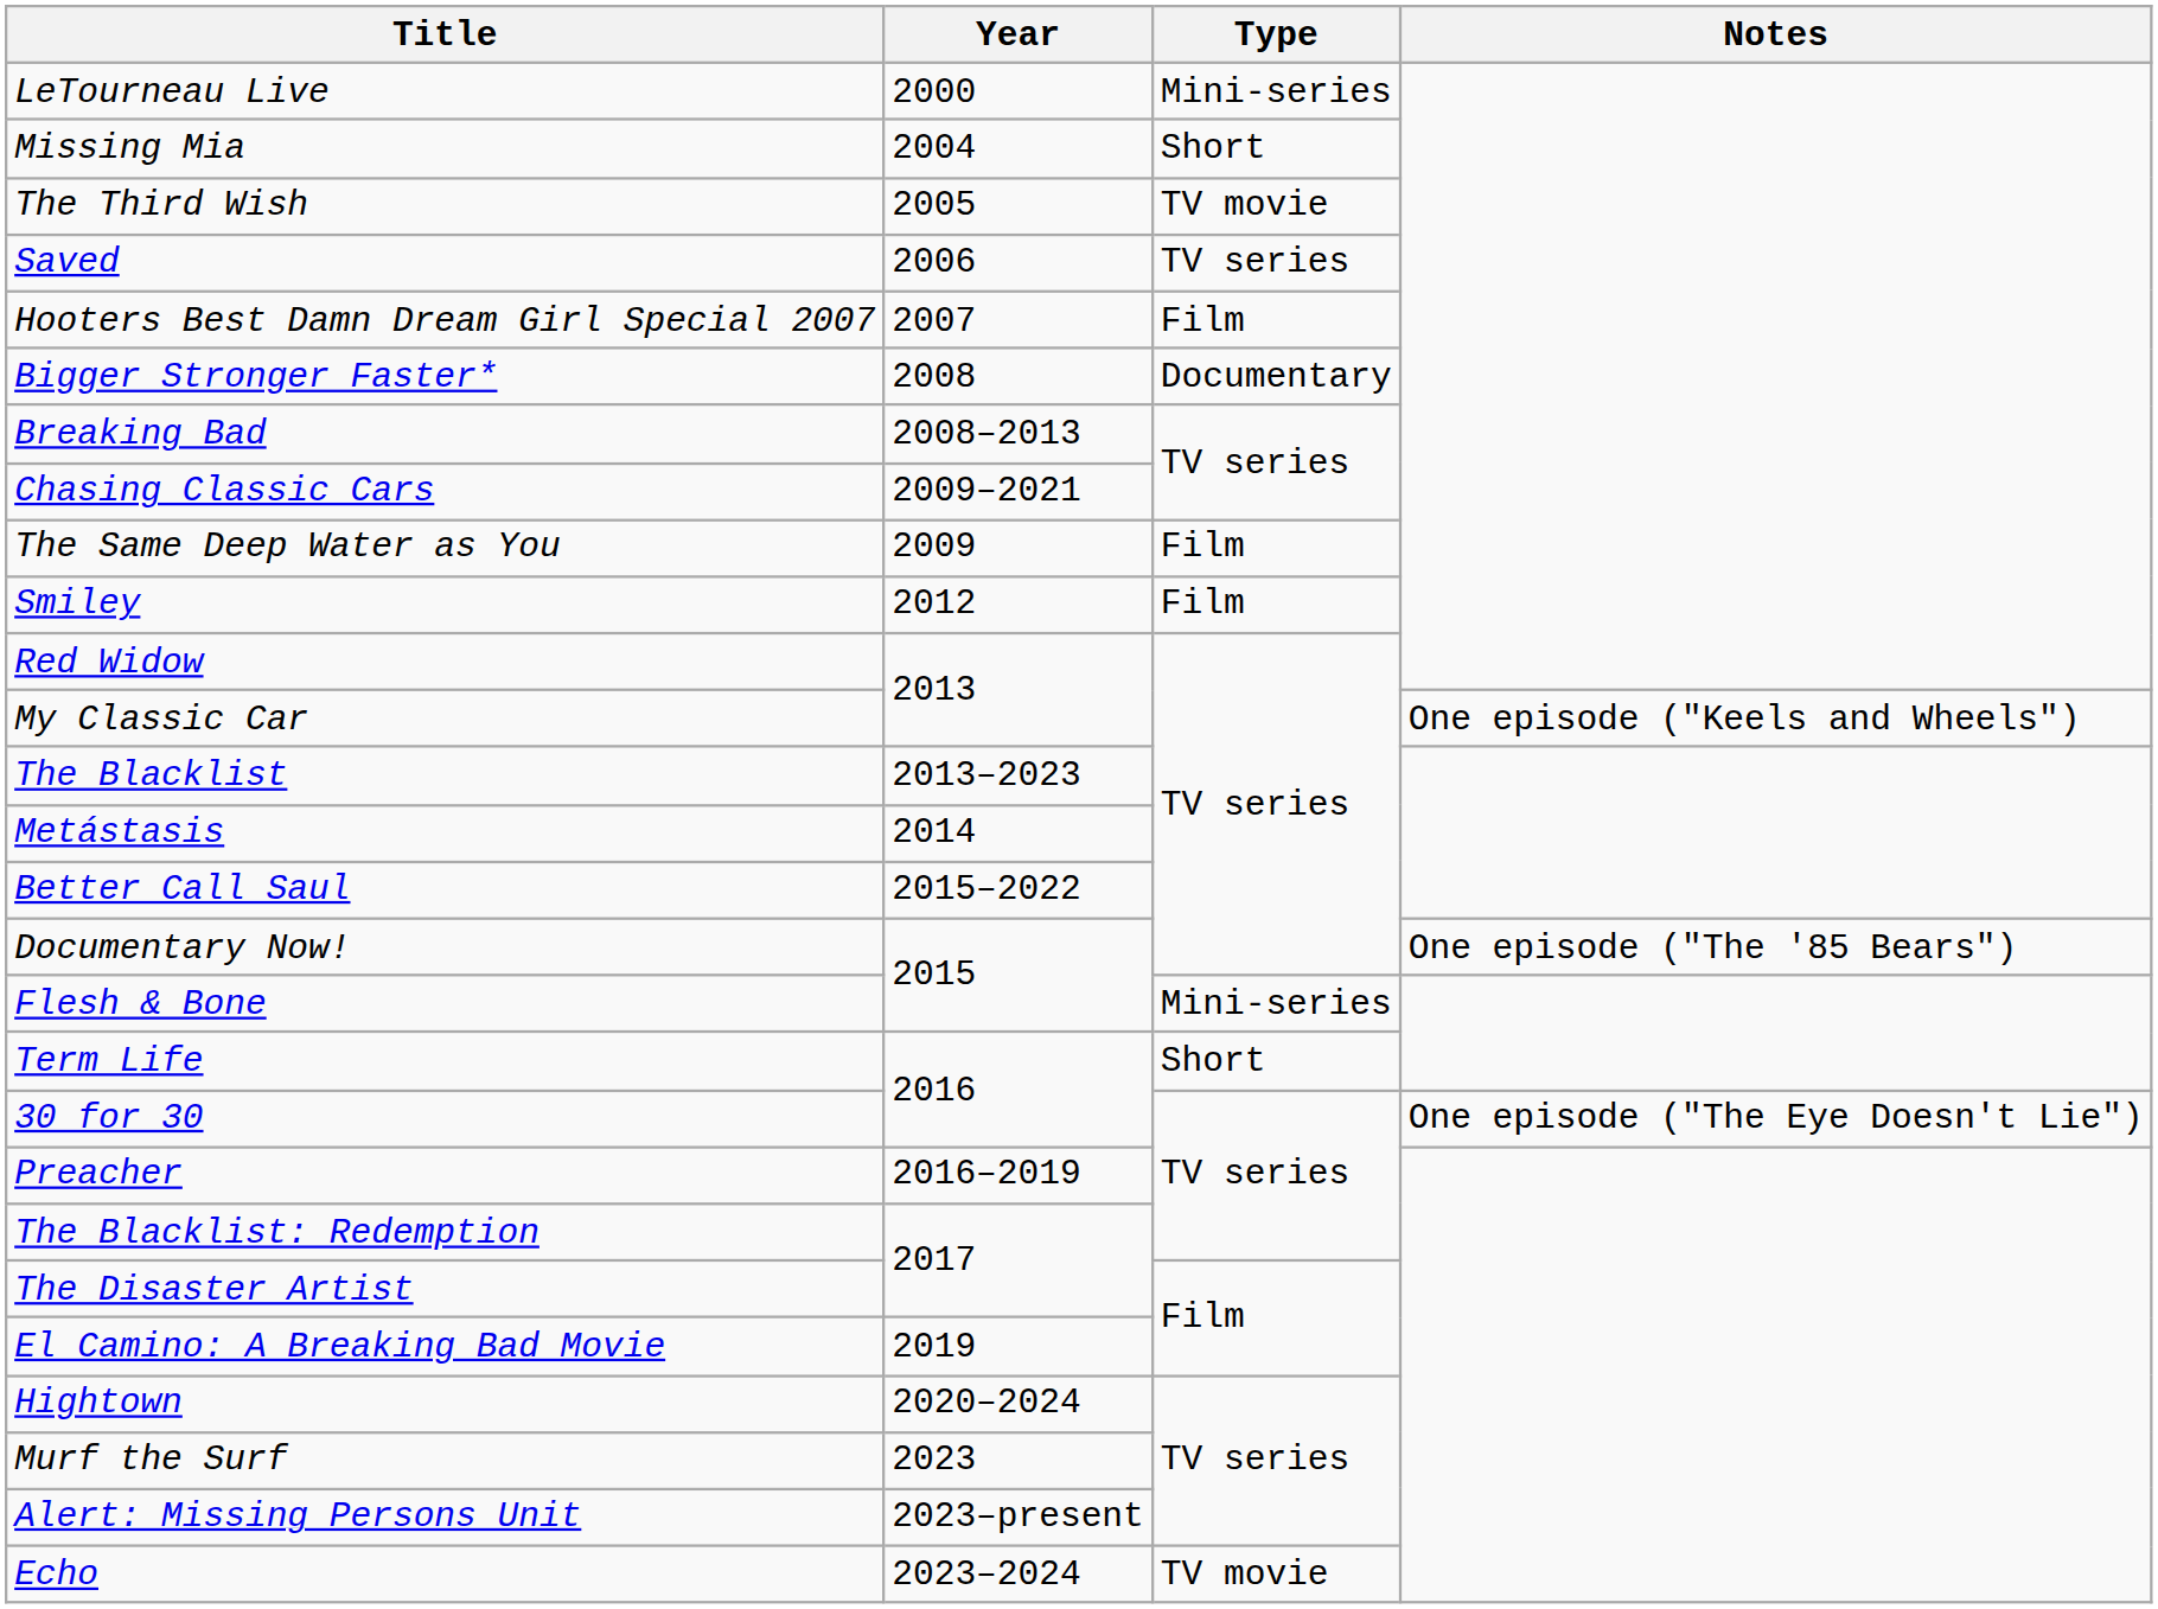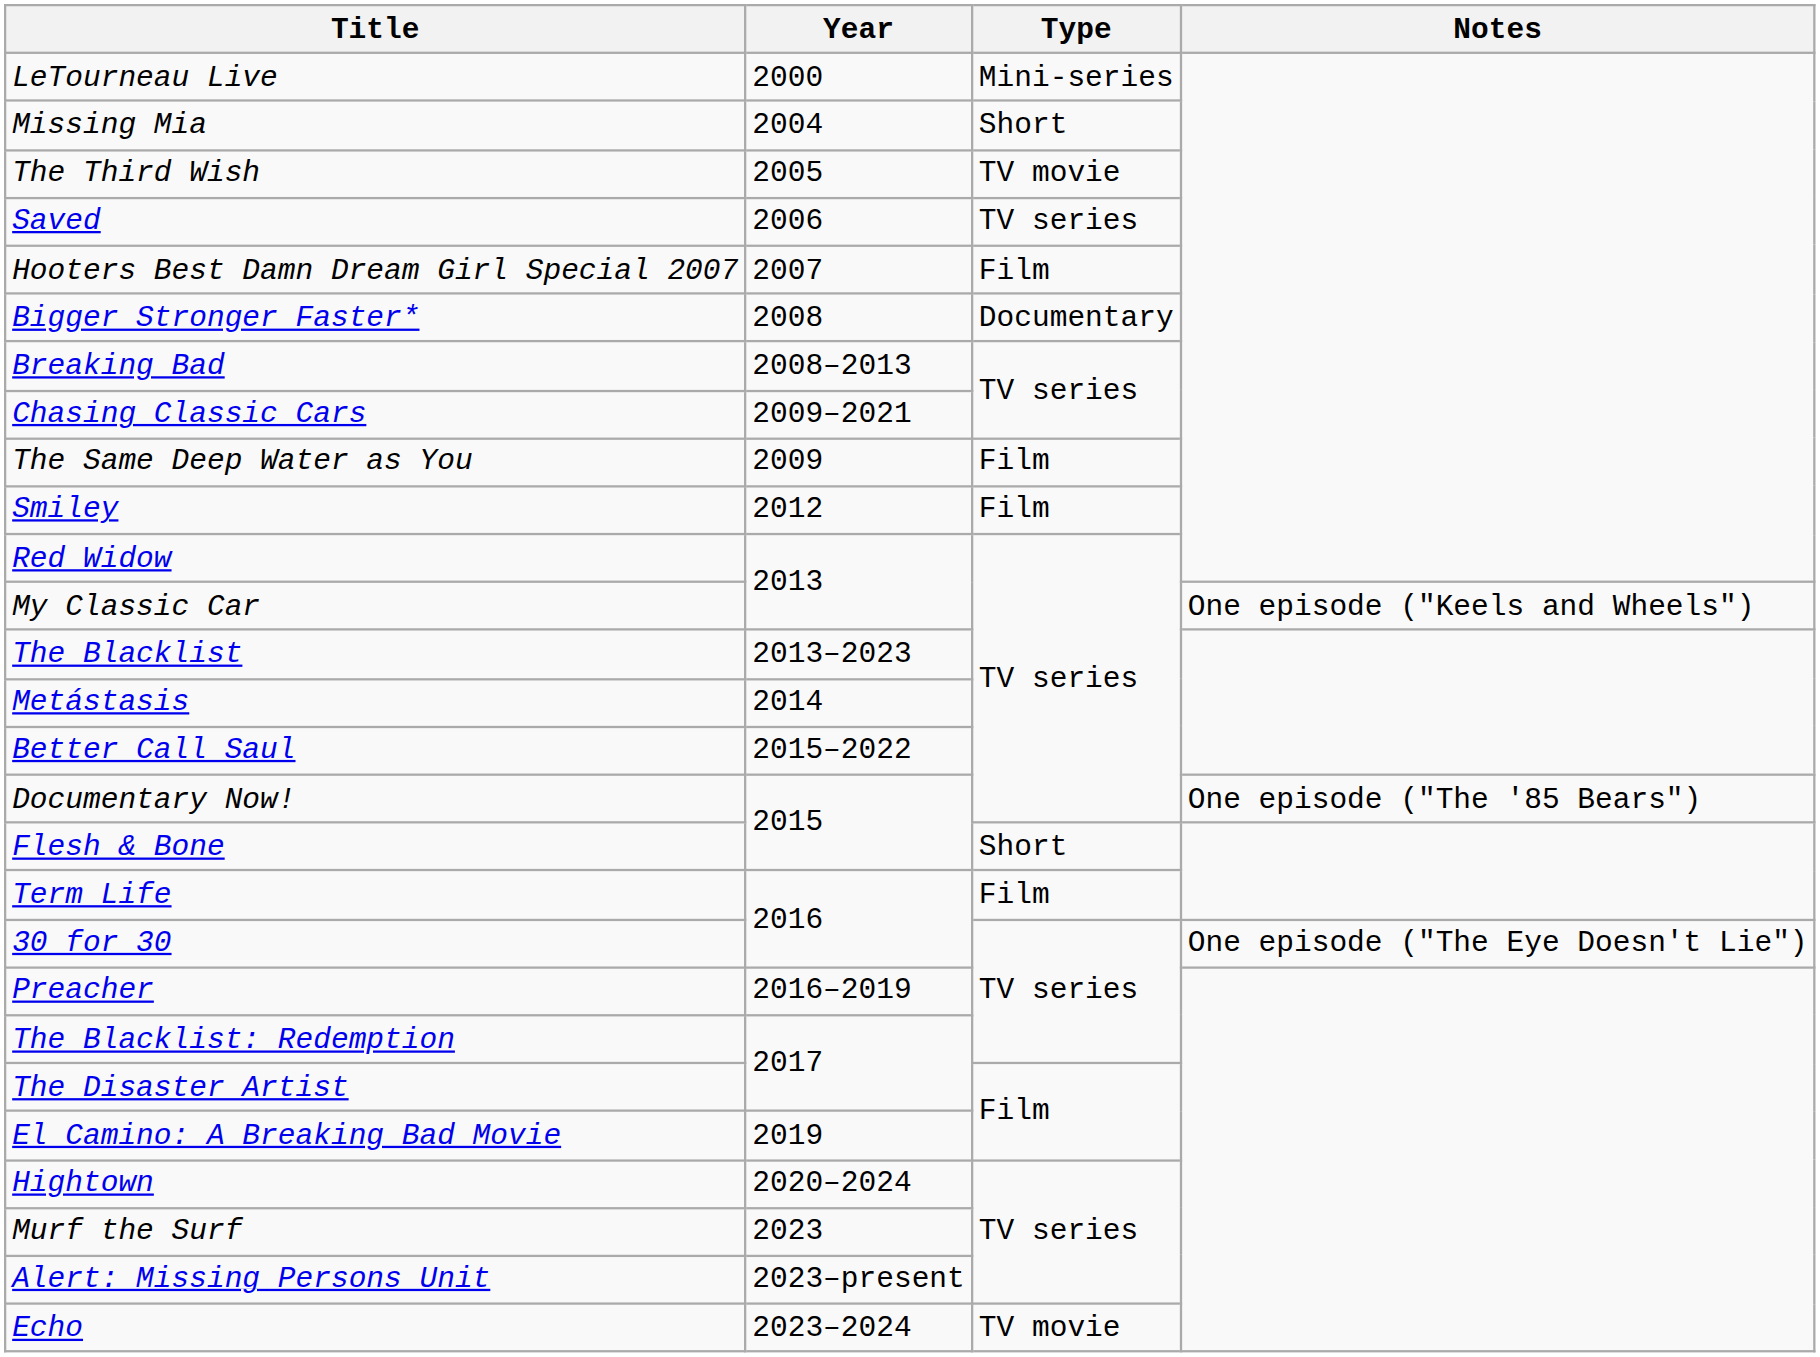Flesh & Bone | Type: Mini-series -> Short
Term Life | Type: Short -> Film
